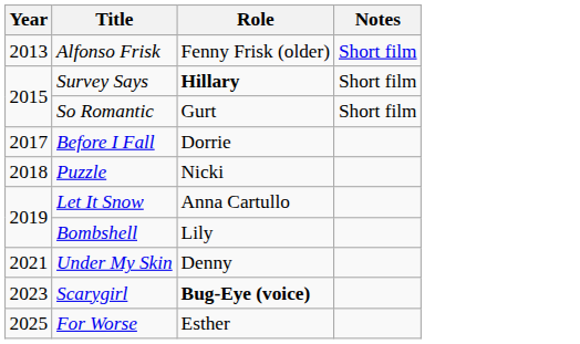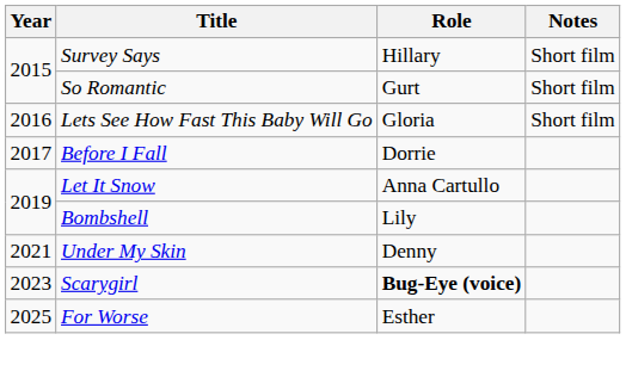- row: 2013 | Alfonso Frisk | Fenny Frisk (older) | Short film
Survey Says | Role: bold -> normal
+ row: 2016 | Lets See How Fast This Baby Will Go | Gloria | Short film
- row: 2018 | Puzzle | Nicki
